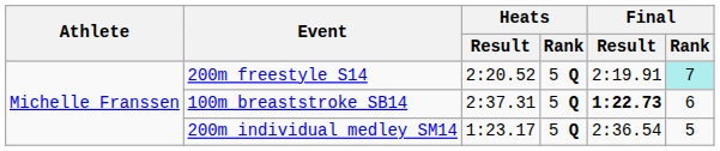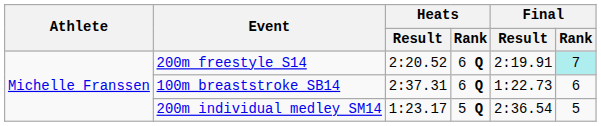200m freestyle S14 | Heats / Rank: 5 Q -> 6 Q
100m breaststroke SB14 | Heats / Rank: 5 Q -> 6 Q
100m breaststroke SB14 | Final / Result: bold -> normal
